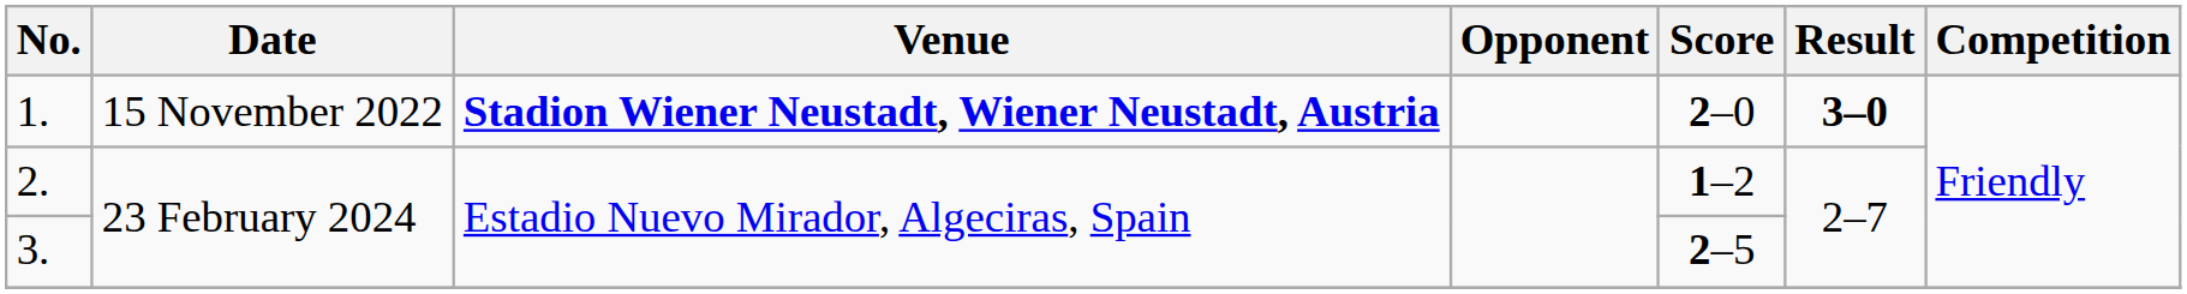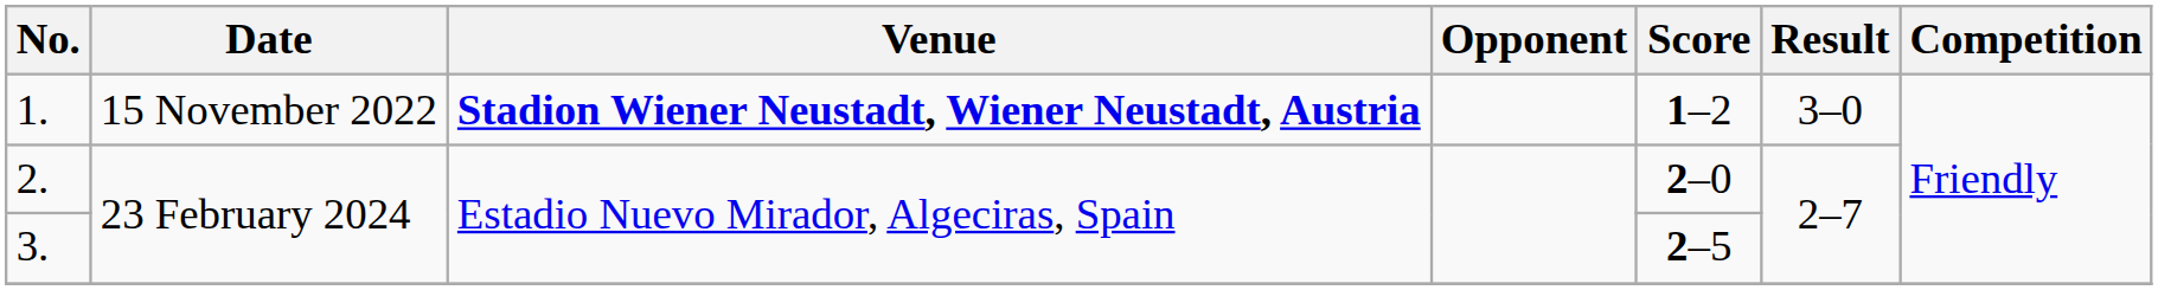1. | Score: 2–0 -> 1–2
1. | Result: bold -> normal
2. | Score: 1–2 -> 2–0
